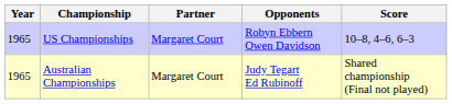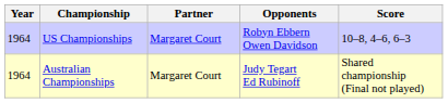US Championships | Year: 1965 -> 1964
Australian Championships | Year: 1965 -> 1964
